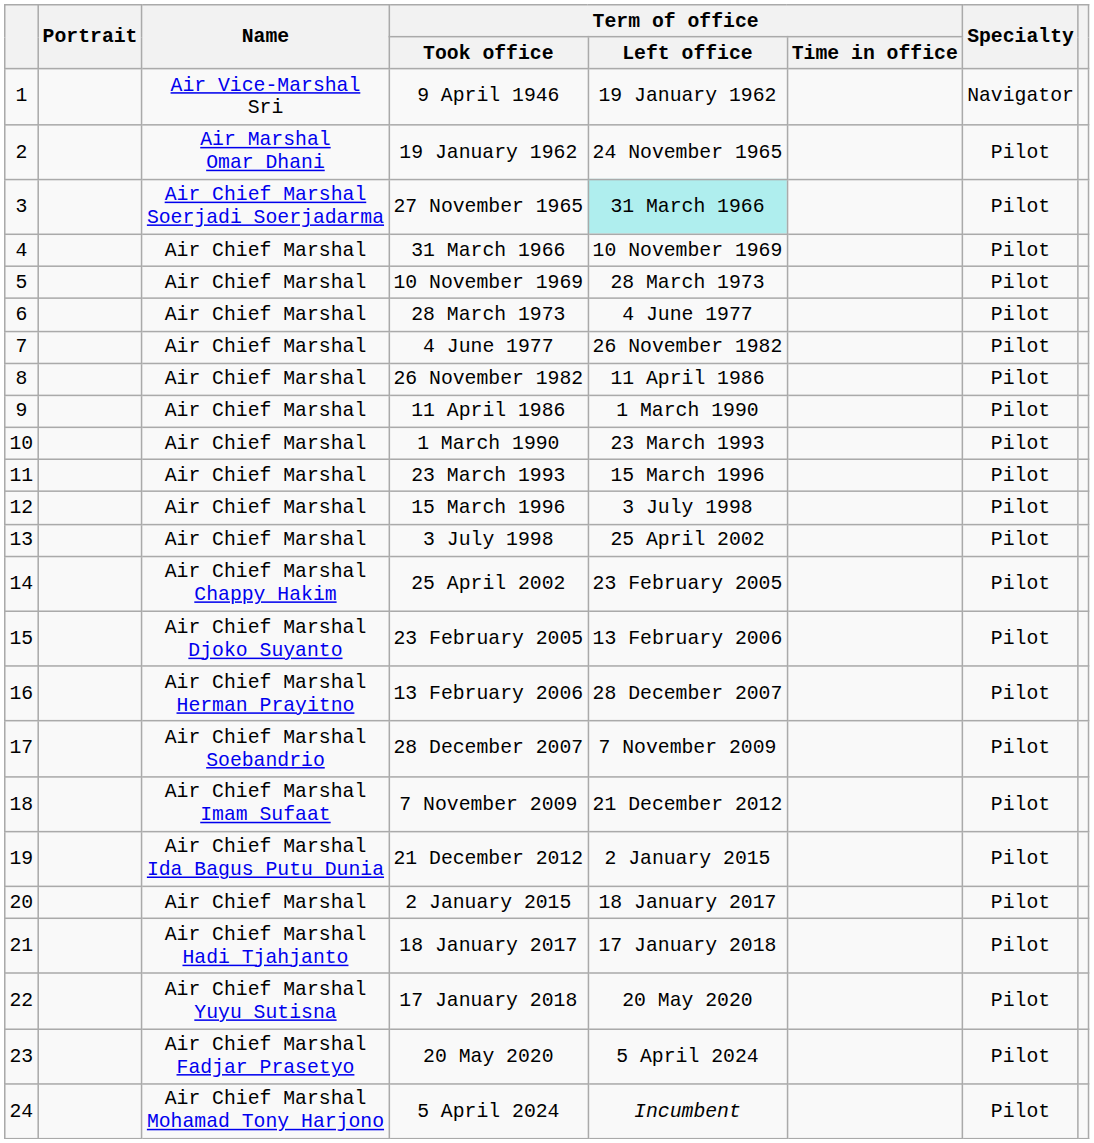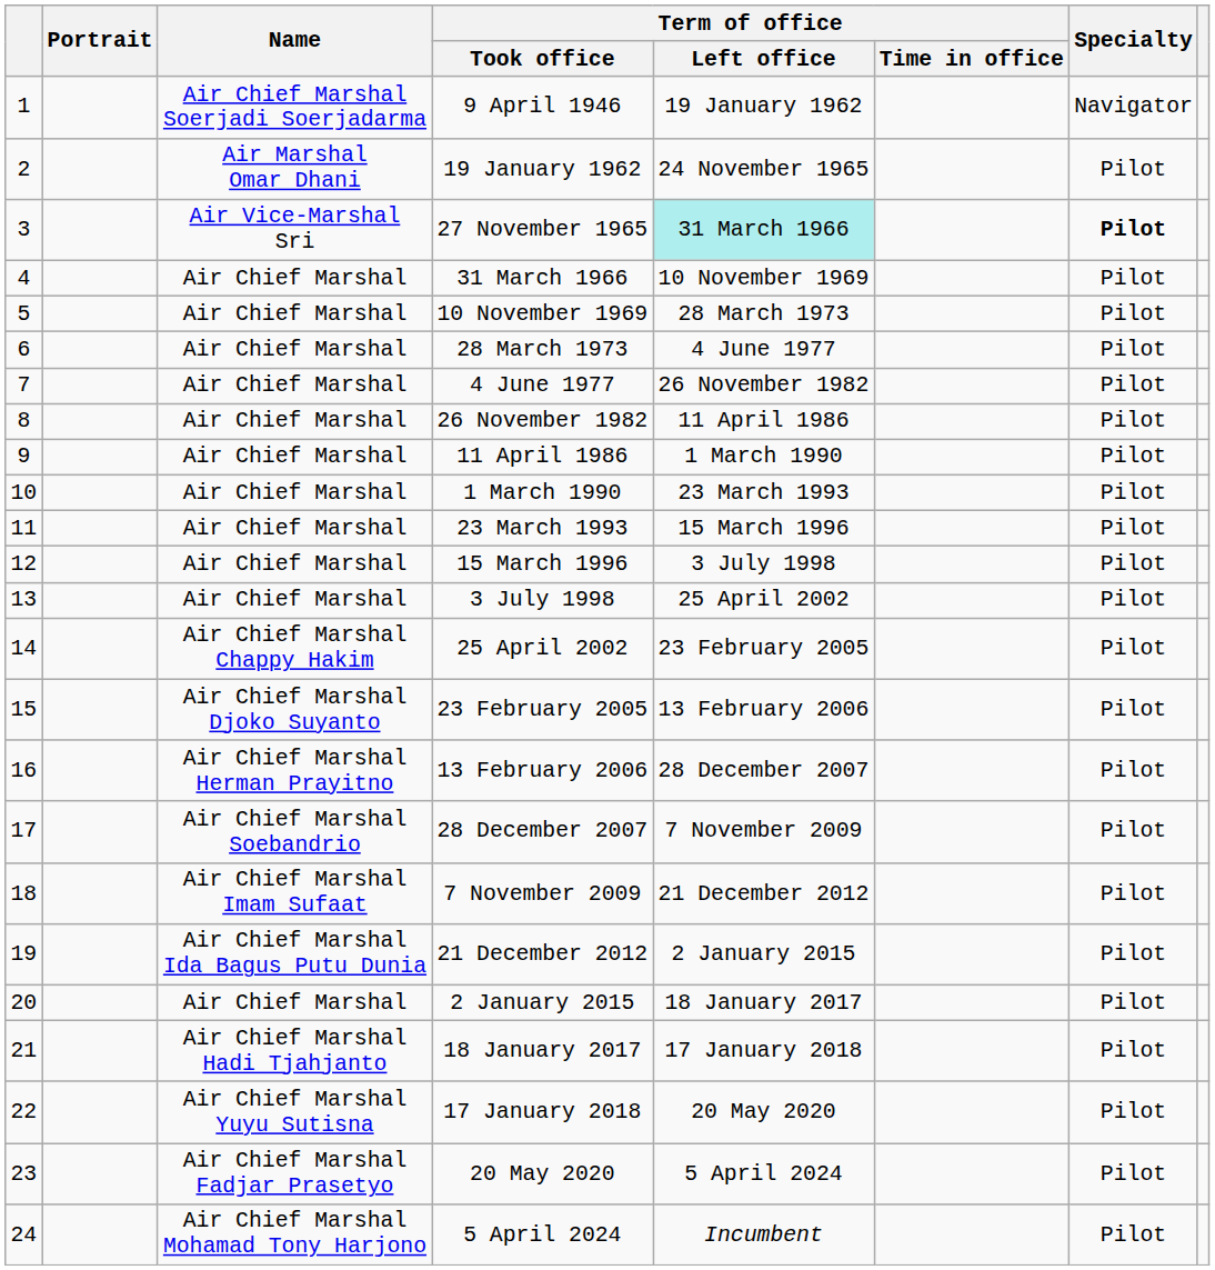9 April 1946 | Name: Air Vice-Marshal Sri -> Air Chief Marshal Soerjadi Soerjadarma
27 November 1965 | Name: Air Chief Marshal Soerjadi Soerjadarma -> Air Vice-Marshal Sri
27 November 1965 | Specialty: normal -> bold
